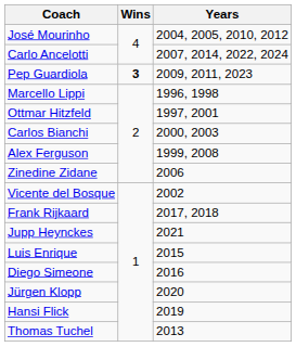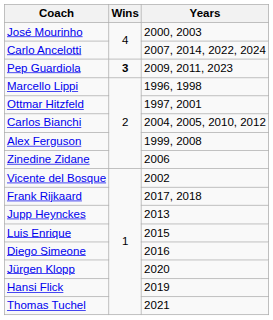José Mourinho | Years: 2004, 2005, 2010, 2012 -> 2000, 2003
Carlos Bianchi | Years: 2000, 2003 -> 2004, 2005, 2010, 2012
Jupp Heynckes | Years: 2021 -> 2013
Thomas Tuchel | Years: 2013 -> 2021
